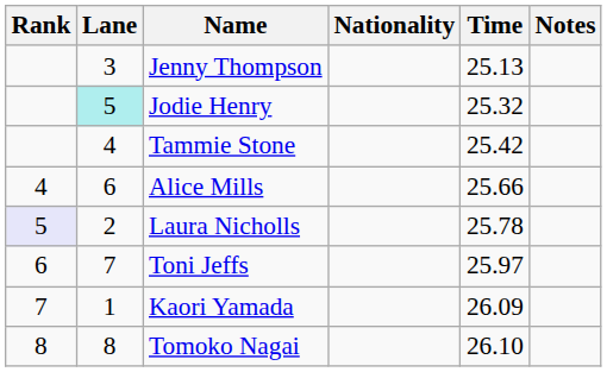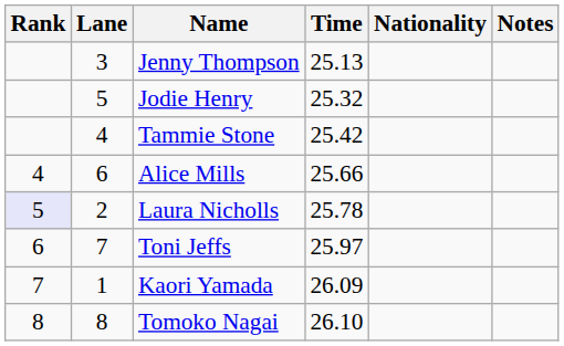columns swapped: Nationality <-> Time
Jodie Henry | Lane: paleturquoise background -> no background
